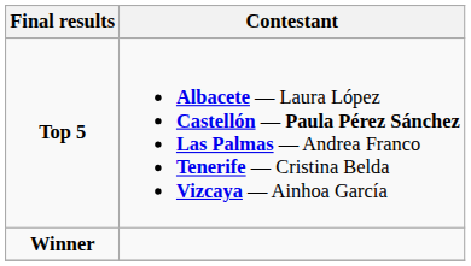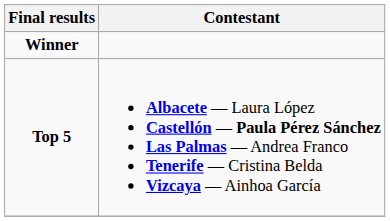rows swapped: Winner <-> Top 5
